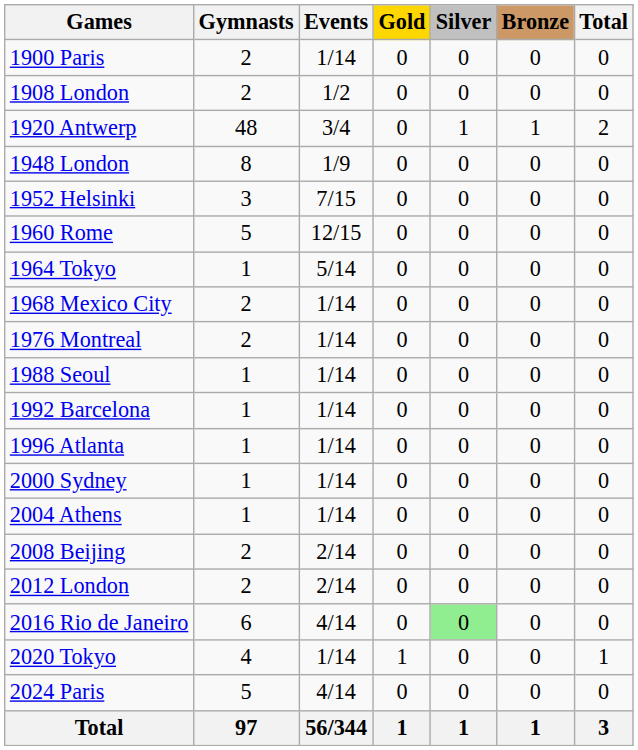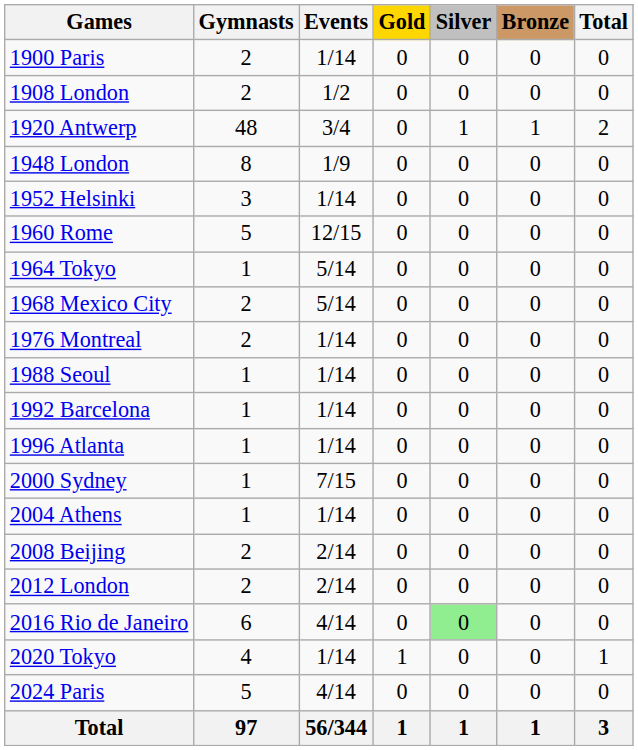1952 Helsinki | Events: 7/15 -> 1/14
1968 Mexico City | Events: 1/14 -> 5/14
2000 Sydney | Events: 1/14 -> 7/15
